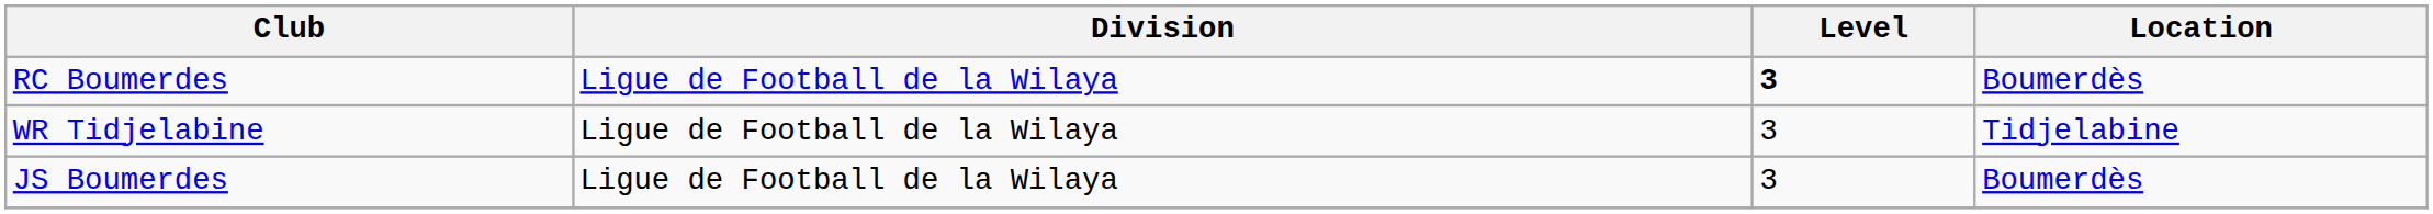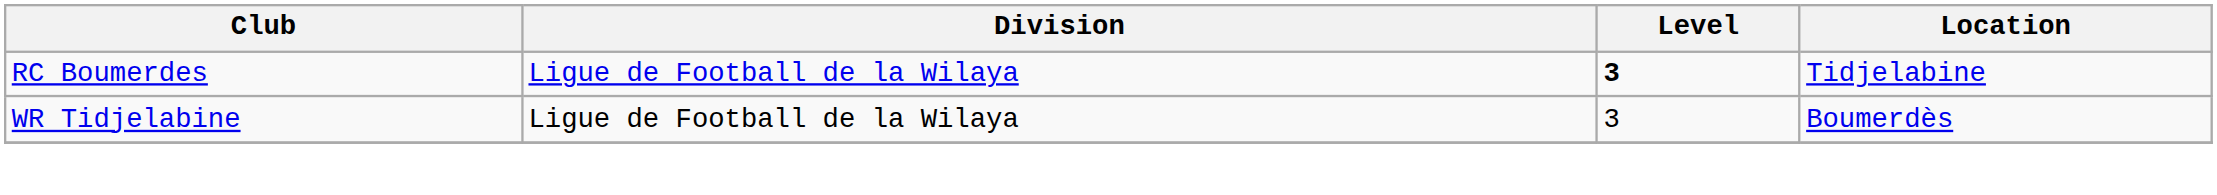RC Boumerdes | Location: Boumerdès -> Tidjelabine
WR Tidjelabine | Location: Tidjelabine -> Boumerdès
- row: JS Boumerdes | Ligue de Football de la Wilaya | 3 | Boumerdès
